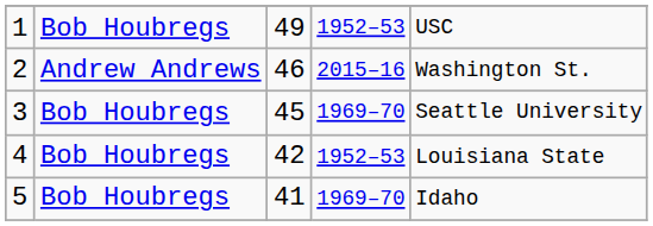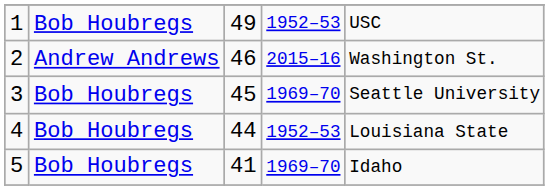4 | column 3: 42 -> 44
